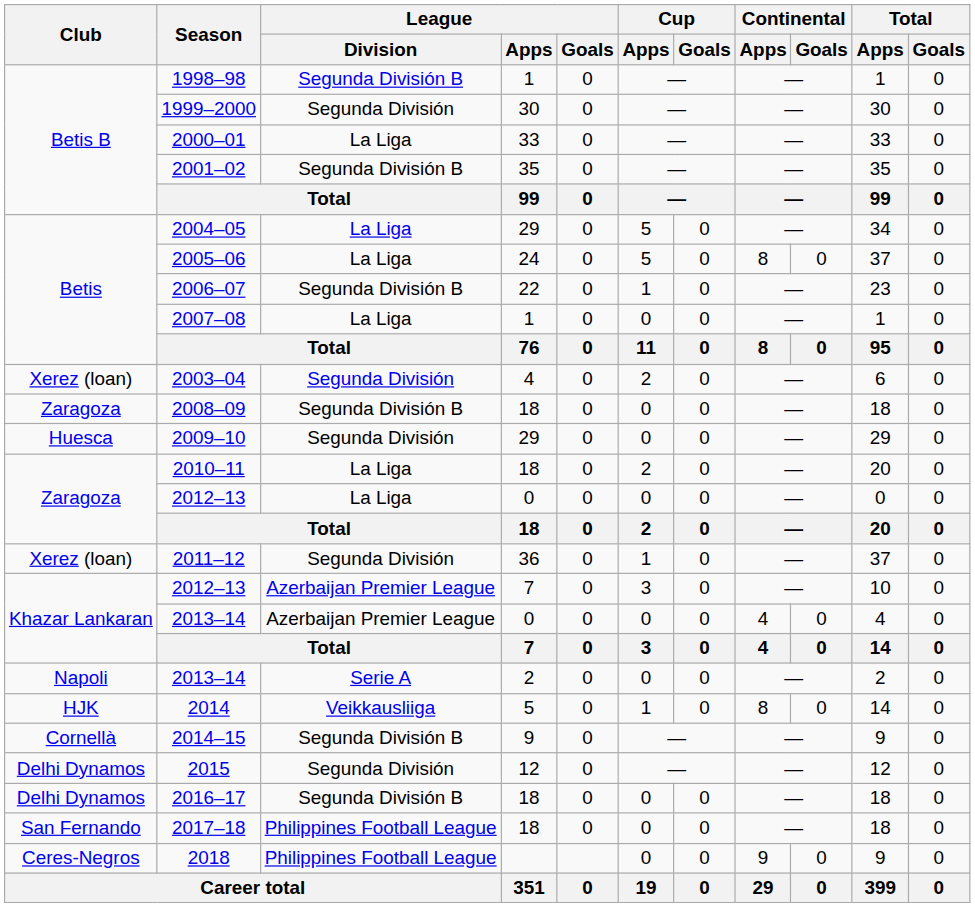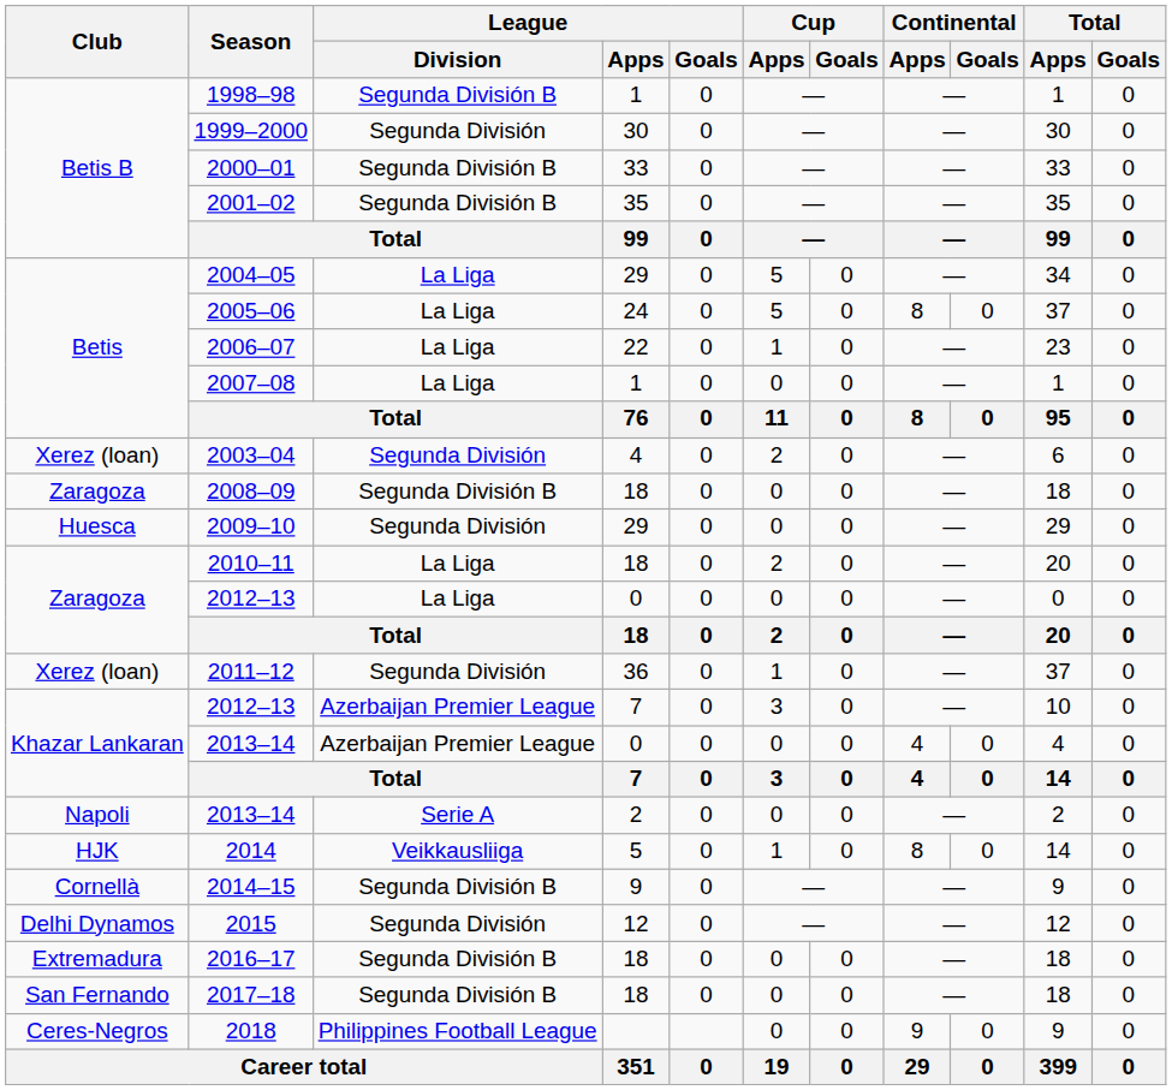2000–01 | League / Division: La Liga -> Segunda División B
2006–07 | League / Division: Segunda División B -> La Liga
2016–17 | Club: Delhi Dynamos -> Extremadura
2017–18 | League / Division: Philippines Football League -> Segunda División B
